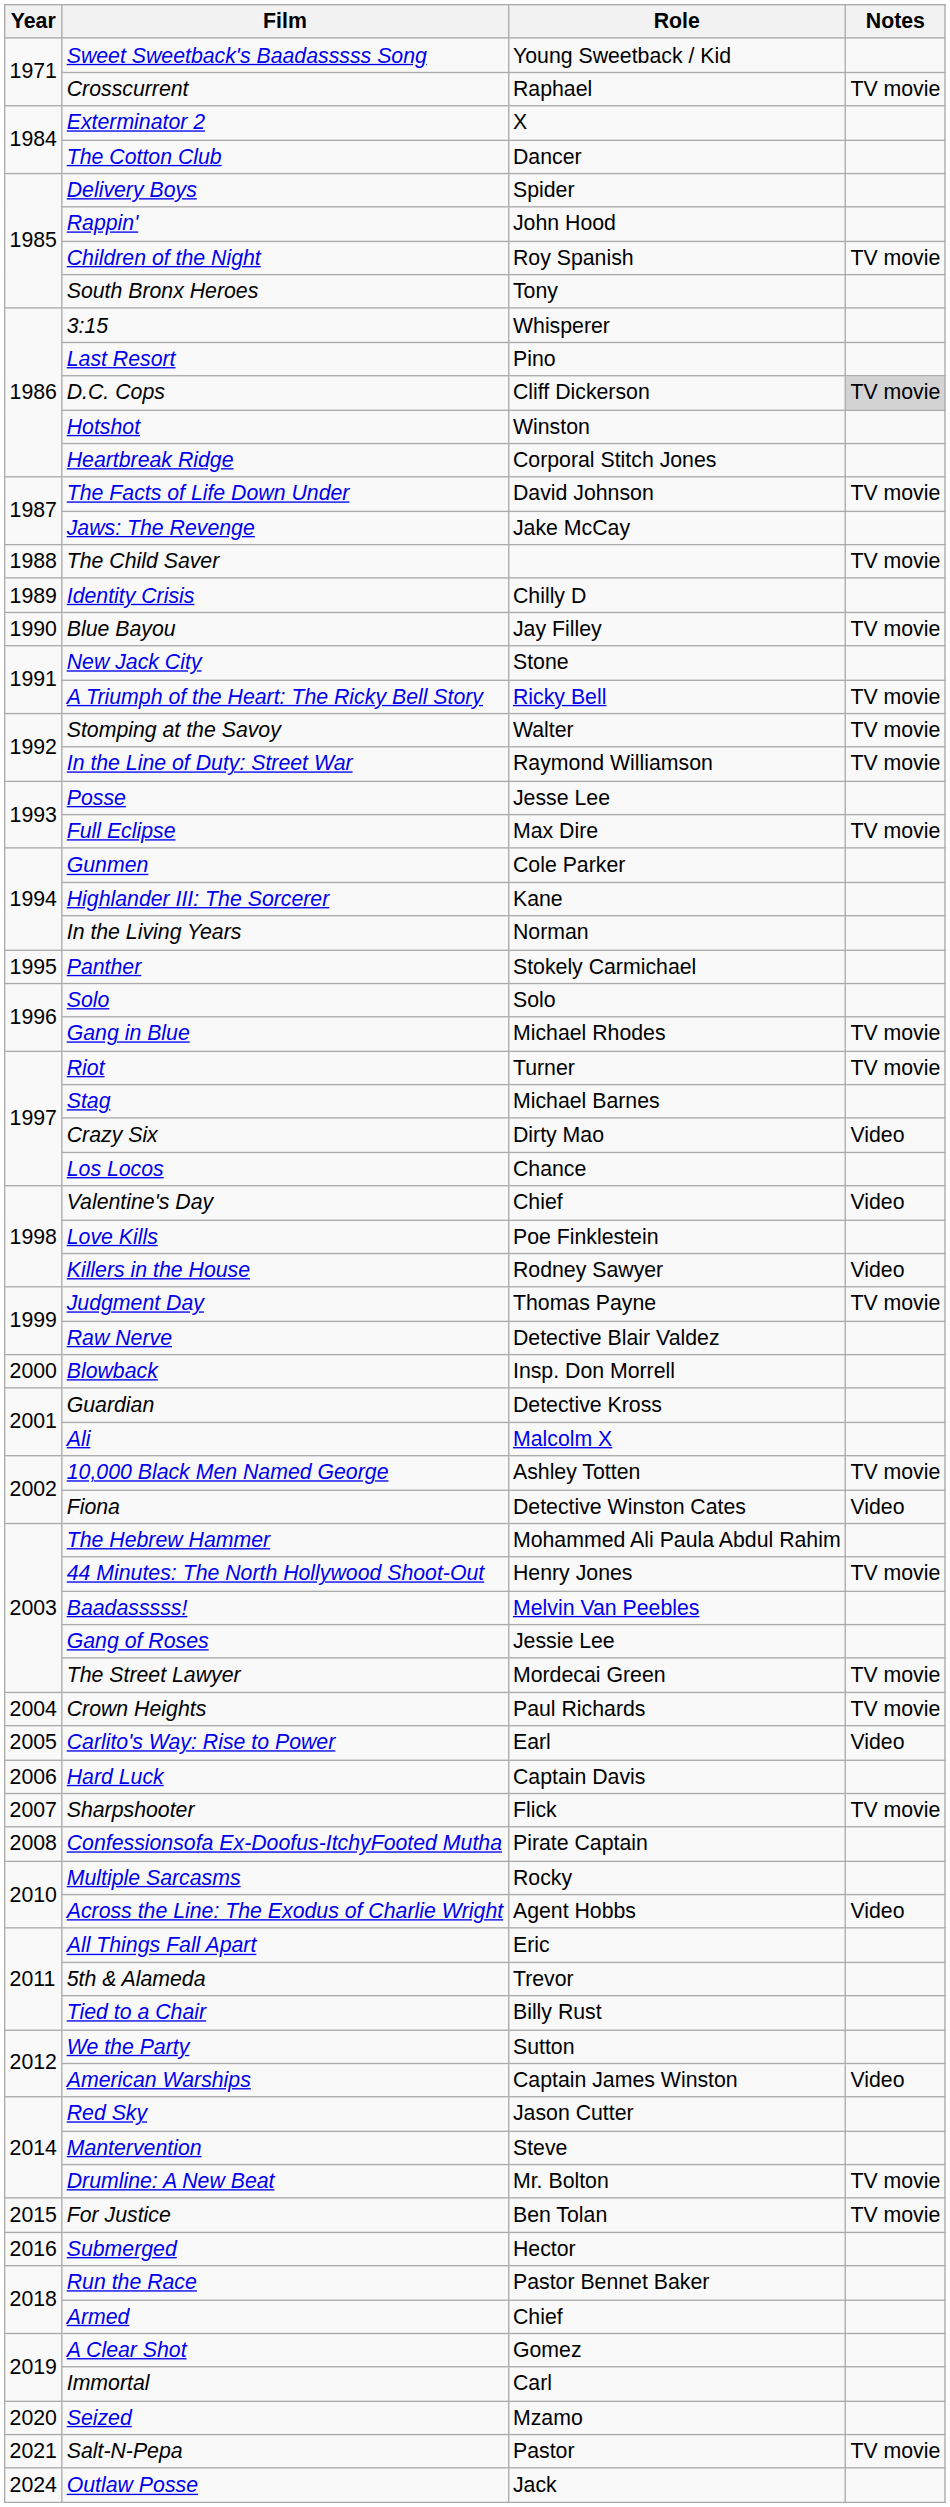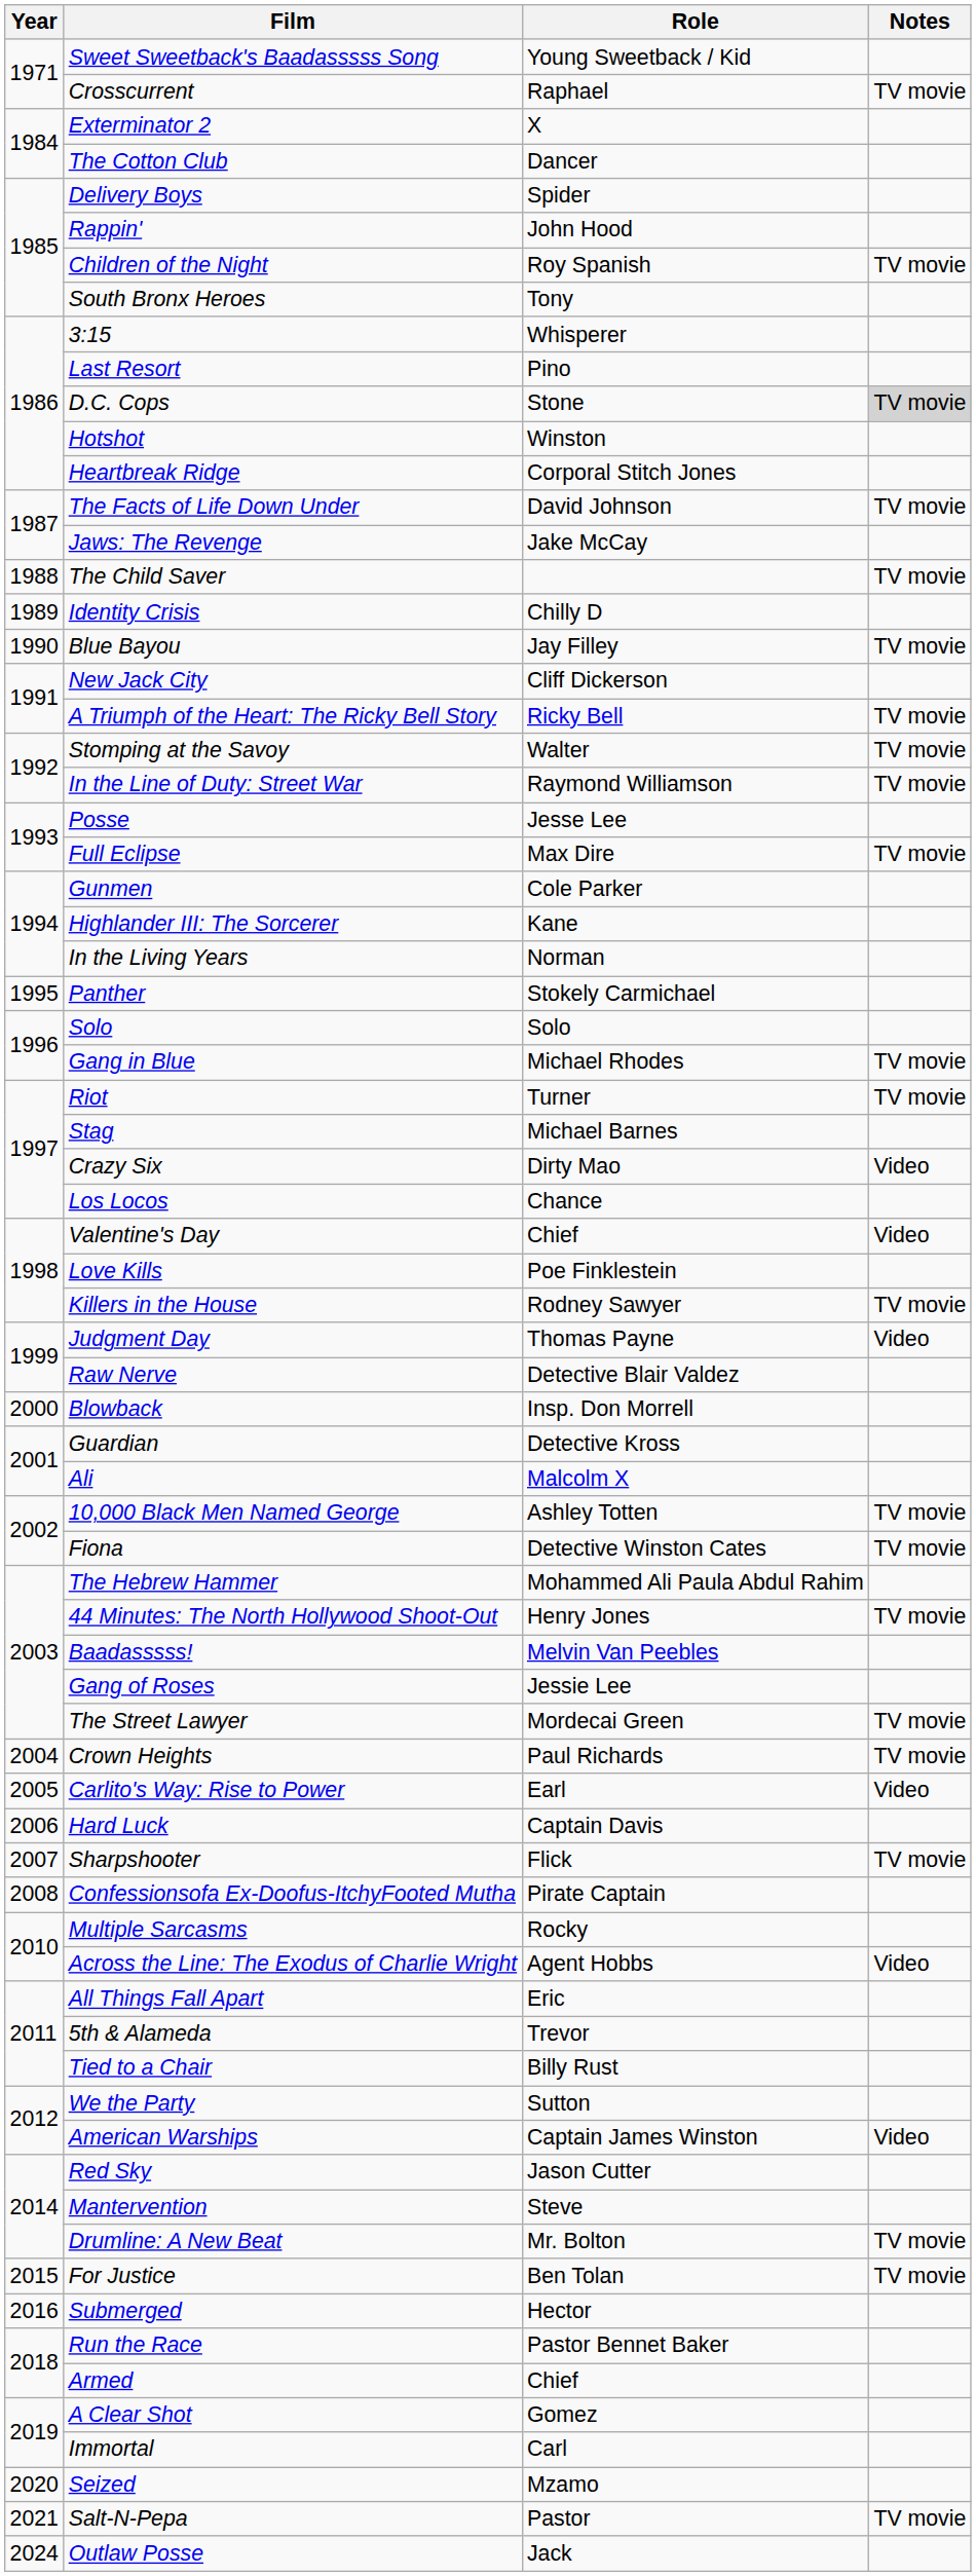D.C. Cops | Role: Cliff Dickerson -> Stone
New Jack City | Role: Stone -> Cliff Dickerson
Killers in the House | Notes: Video -> TV movie
Judgment Day | Notes: TV movie -> Video
Fiona | Notes: Video -> TV movie
